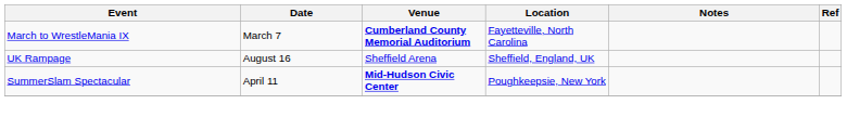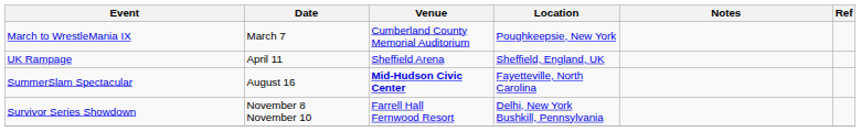March to WrestleMania IX | Venue: bold -> normal
March to WrestleMania IX | Location: Fayetteville, North Carolina -> Poughkeepsie, New York
UK Rampage | Date: August 16 -> April 11
SummerSlam Spectacular | Date: April 11 -> August 16
SummerSlam Spectacular | Location: Poughkeepsie, New York -> Fayetteville, North Carolina
+ row: Survivor Series Showdown | November 8 November 10 | Farrell Hall Fernwood Resort | Delhi, New York Bushkill, Pennsylvania
